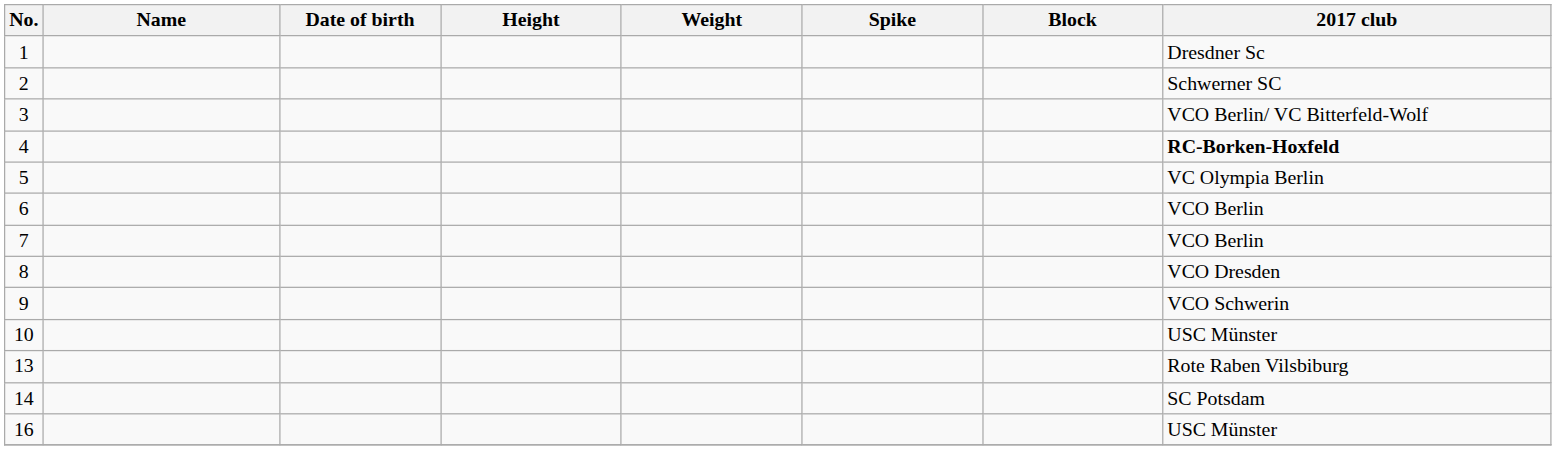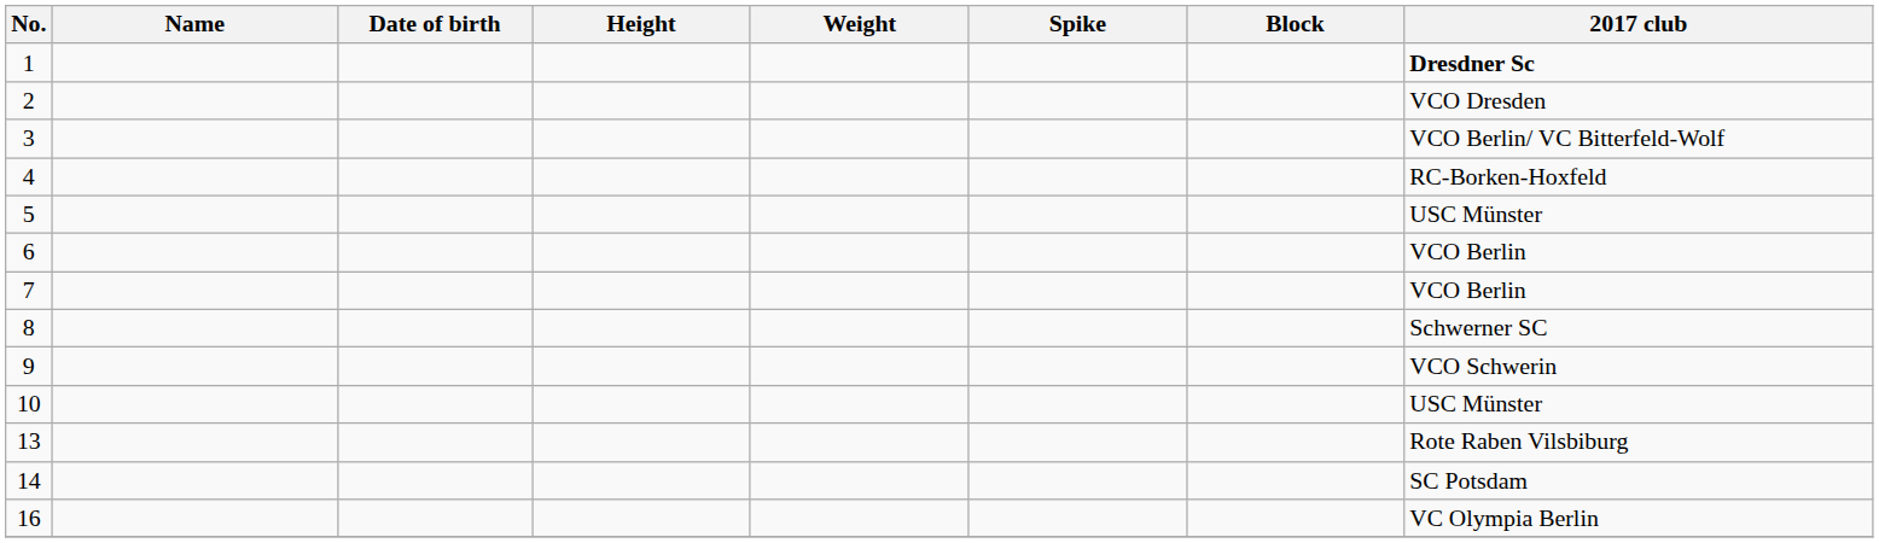1 | 2017 club: normal -> bold
2 | 2017 club: Schwerner SC -> VCO Dresden
4 | 2017 club: bold -> normal
5 | 2017 club: VC Olympia Berlin -> USC Münster
8 | 2017 club: VCO Dresden -> Schwerner SC
16 | 2017 club: USC Münster -> VC Olympia Berlin
